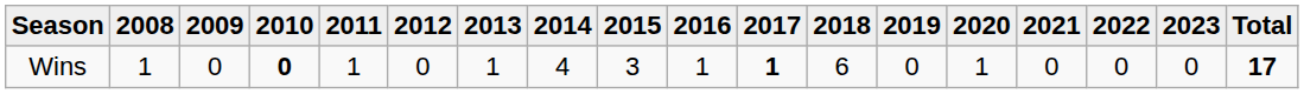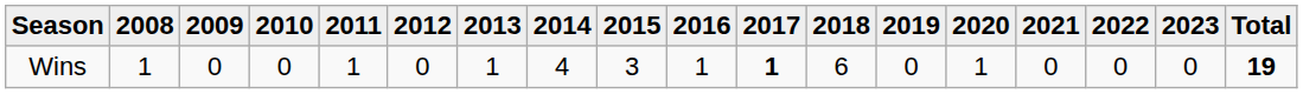Wins | column 4: bold -> normal
Wins | column 18: 17 -> 19
